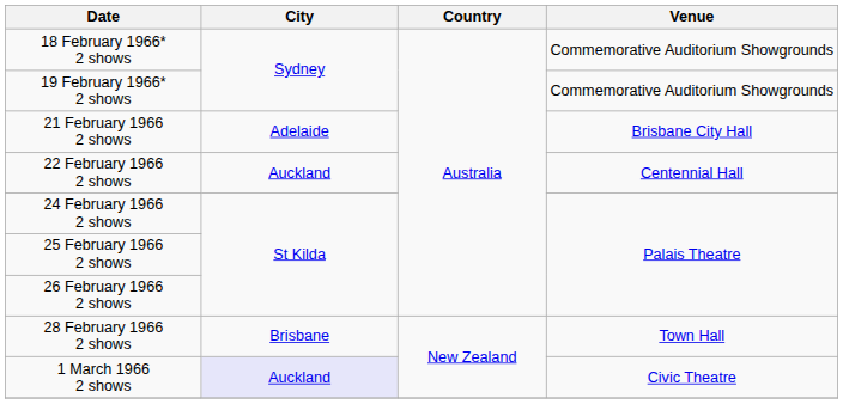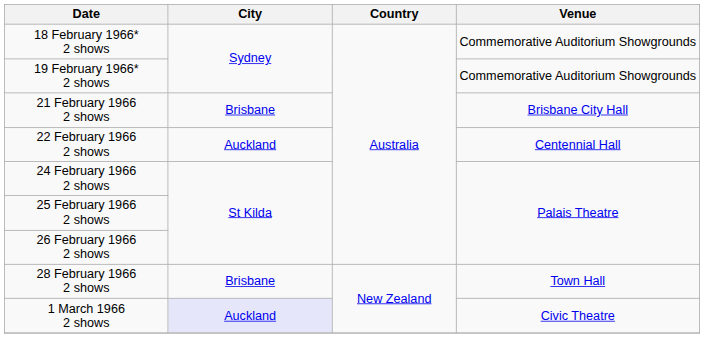21 February 1966 2 shows | City: Adelaide -> Brisbane
